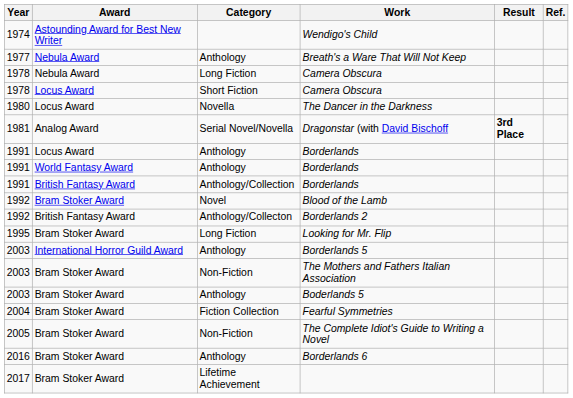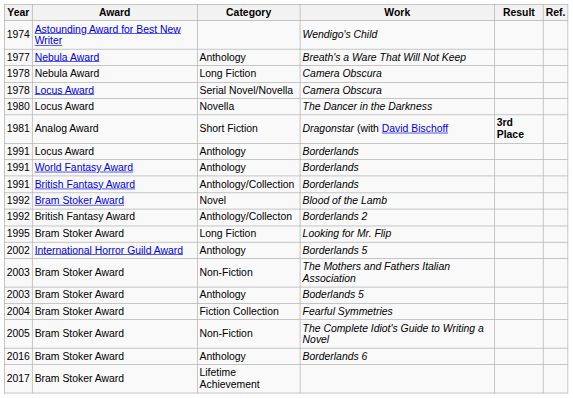Locus Award / Camera Obscura | Category: Short Fiction -> Serial Novel/Novella
Dragonstar (with David Bischoff | Category: Serial Novel/Novella -> Short Fiction
Borderlands 5 | Year: 2003 -> 2002
